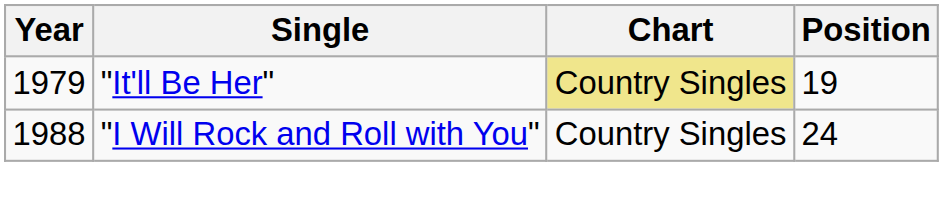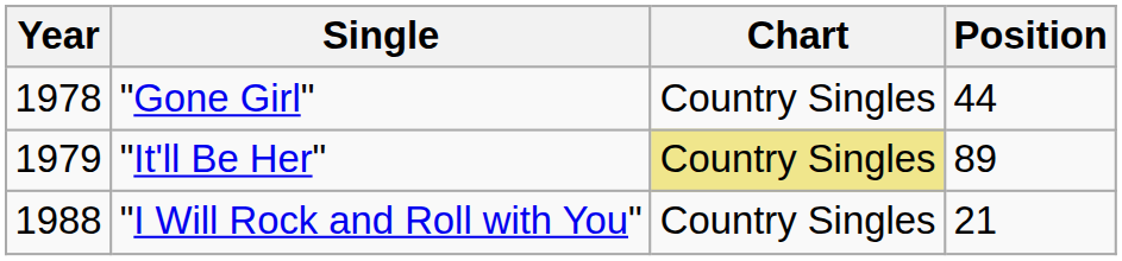+ row: 1978 | "Gone Girl" | Country Singles | 44
"It'll Be Her" | Position: 19 -> 89
"I Will Rock and Roll with You" | Position: 24 -> 21
